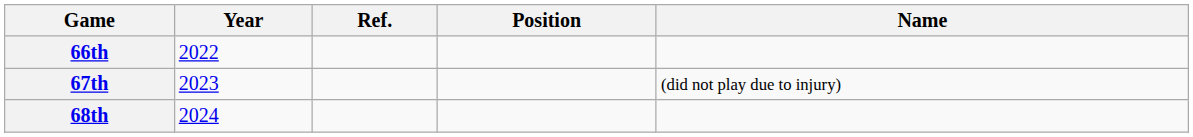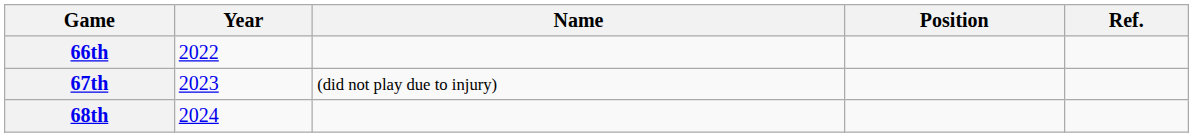columns swapped: Name <-> Ref.
